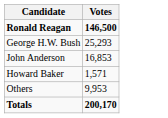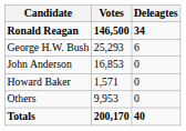+ column: Deleagtes | 34 | 6 | 0 | 0 | 0 | 40
